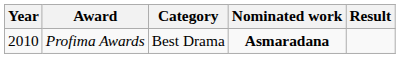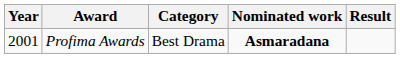Profima Awards | Year: 2010 -> 2001
